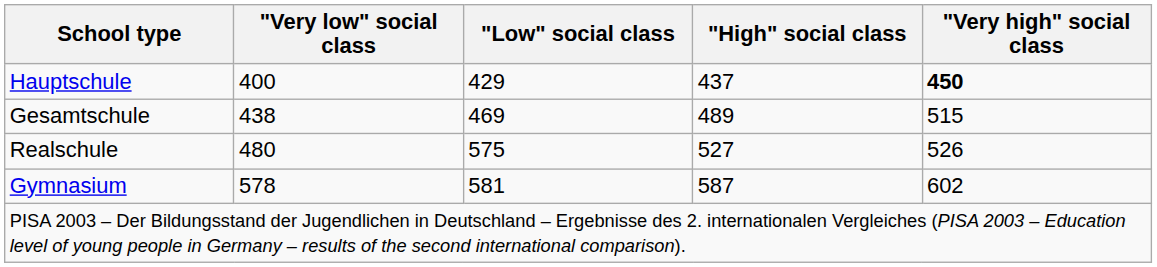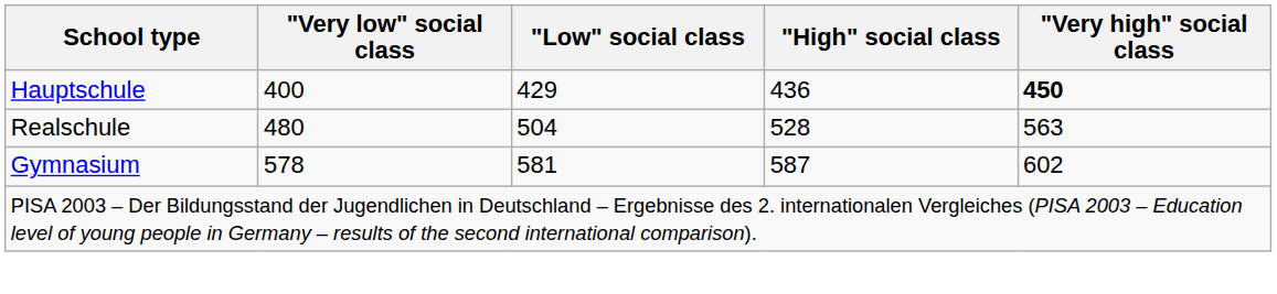Hauptschule | "High" social class: 437 -> 436
- row: Gesamtschule | 438 | 469 | 489 | 515
Realschule | "Low" social class: 575 -> 504
Realschule | "High" social class: 527 -> 528
Realschule | "Very high" social class: 526 -> 563
